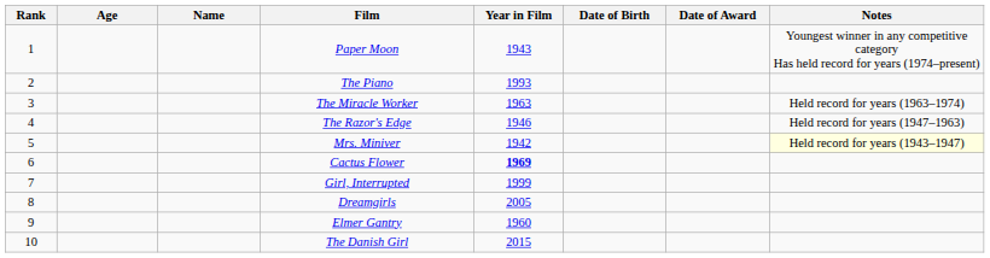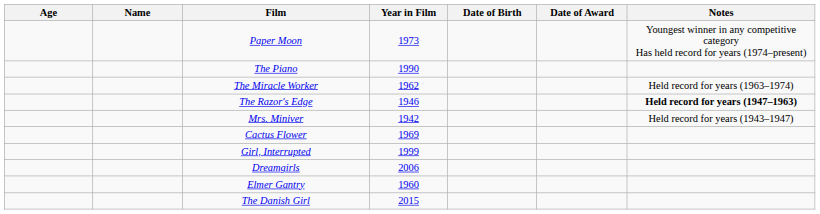- column: Rank | 1 | 2 | 3 | 4 | 5 | 6 | 7 | 8 | 9 | 10
Paper Moon | Year in Film: 1943 -> 1973
The Piano | Year in Film: 1993 -> 1990
The Miracle Worker | Year in Film: 1963 -> 1962
The Razor's Edge | Notes: normal -> bold
Mrs. Miniver | Notes: lightyellow background -> no background
Cactus Flower | Year in Film: bold -> normal
Dreamgirls | Year in Film: 2005 -> 2006
